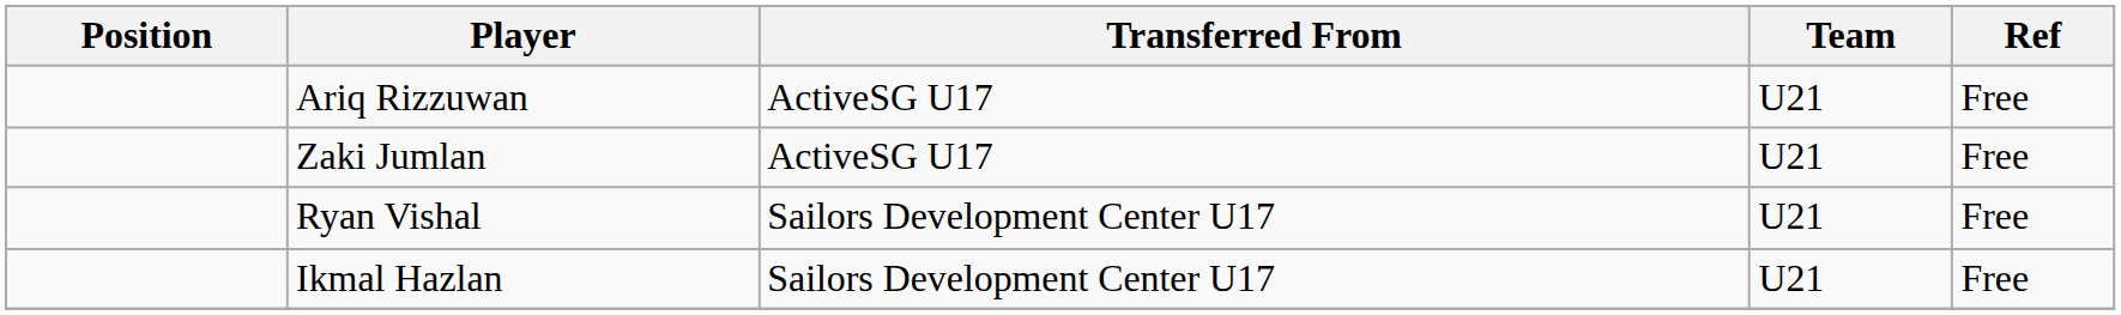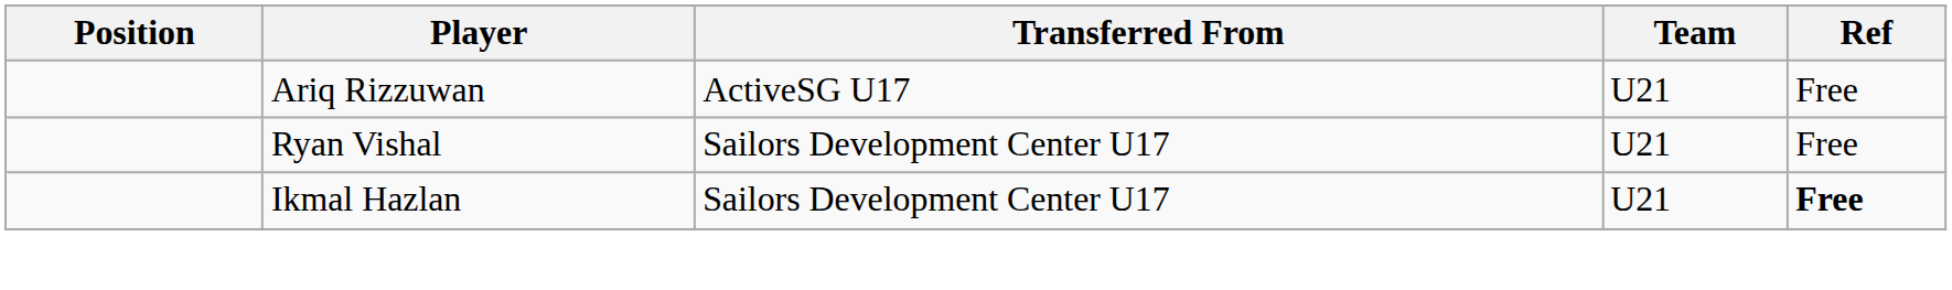- row: Zaki Jumlan | ActiveSG U17 | U21 | Free
Ikmal Hazlan | Ref: normal -> bold
